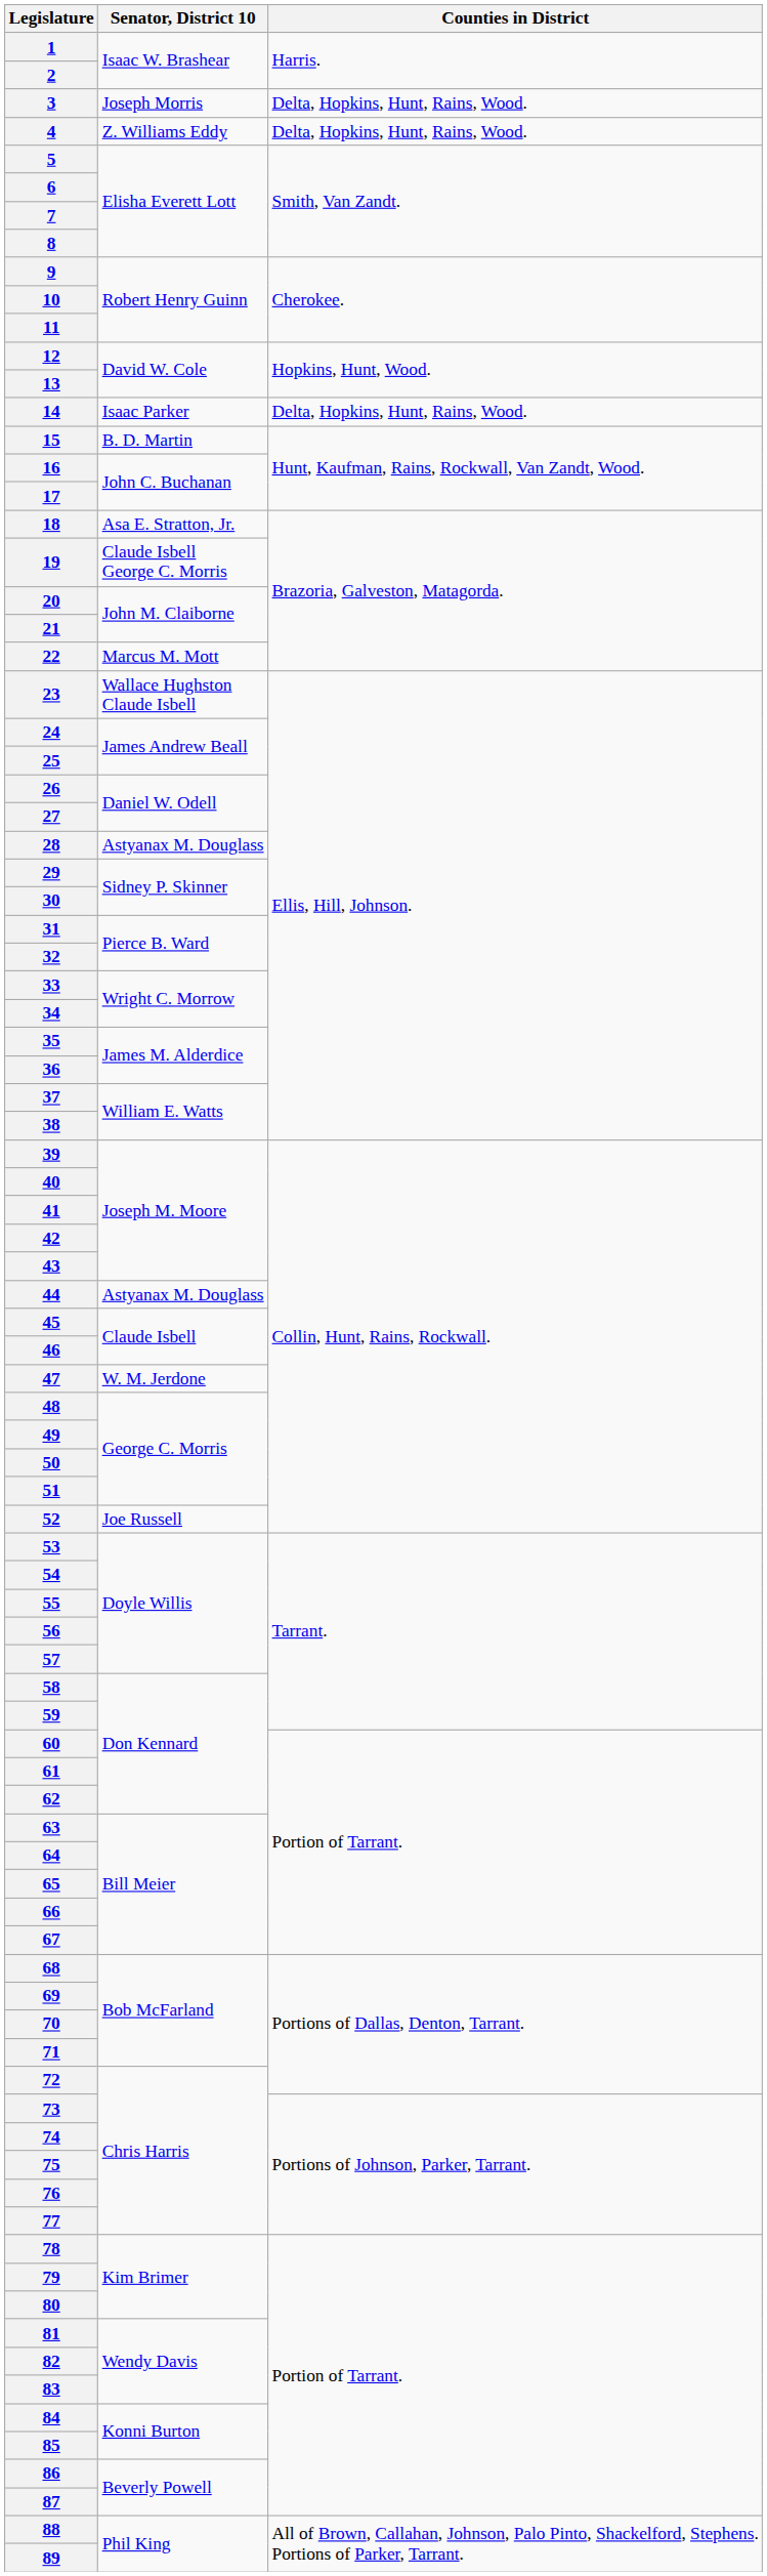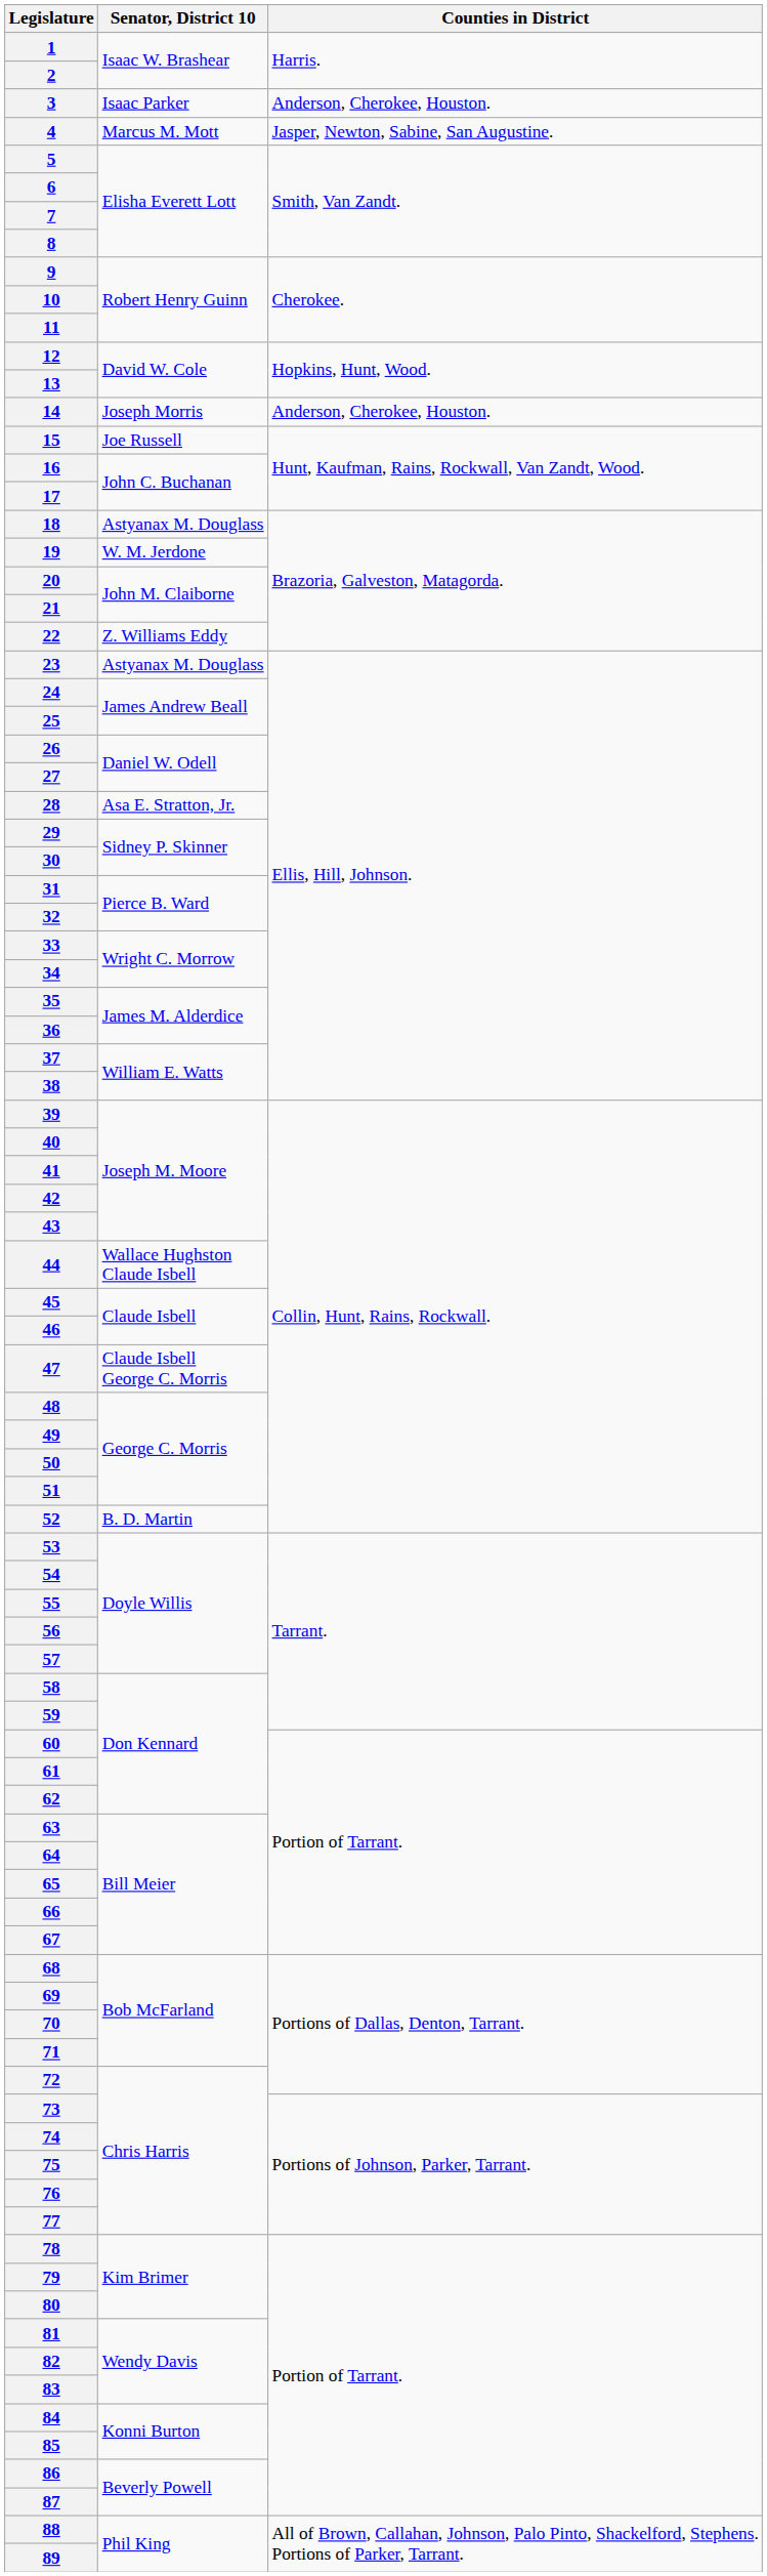3 | Senator, District 10: Joseph Morris -> Isaac Parker
3 | Counties in District: Delta, Hopkins, Hunt, Rains, Wood. -> Anderson, Cherokee, Houston.
4 | Senator, District 10: Z. Williams Eddy -> Marcus M. Mott
4 | Counties in District: Delta, Hopkins, Hunt, Rains, Wood. -> Jasper, Newton, Sabine, San Augustine.
14 | Senator, District 10: Isaac Parker -> Joseph Morris
14 | Counties in District: Delta, Hopkins, Hunt, Rains, Wood. -> Anderson, Cherokee, Houston.
15 | Senator, District 10: B. D. Martin -> Joe Russell
18 | Senator, District 10: Asa E. Stratton, Jr. -> Astyanax M. Douglass
19 | Senator, District 10: Claude Isbell George C. Morris -> W. M. Jerdone
22 | Senator, District 10: Marcus M. Mott -> Z. Williams Eddy
23 | Senator, District 10: Wallace Hughston Claude Isbell -> Astyanax M. Douglass
28 | Senator, District 10: Astyanax M. Douglass -> Asa E. Stratton, Jr.
44 | Senator, District 10: Astyanax M. Douglass -> Wallace Hughston Claude Isbell
47 | Senator, District 10: W. M. Jerdone -> Claude Isbell George C. Morris
52 | Senator, District 10: Joe Russell -> B. D. Martin
